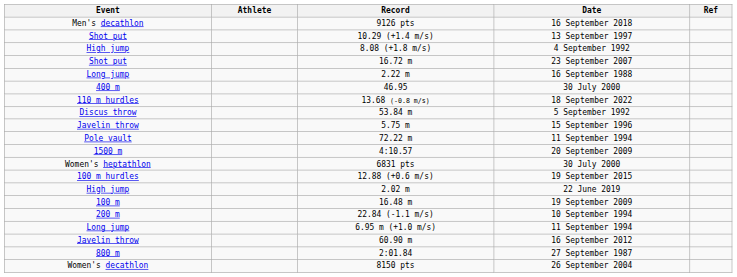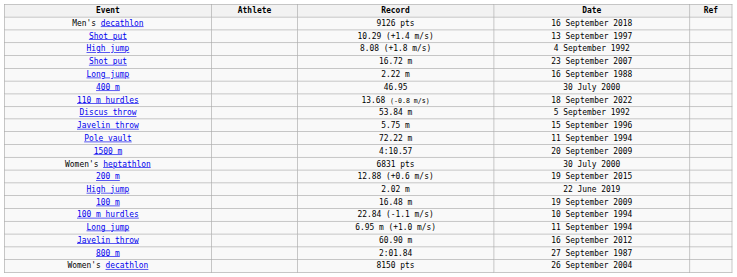19 September 2015 | Event: 100 m hurdles -> 200 m
10 September 1994 | Event: 200 m -> 100 m hurdles
